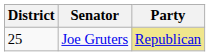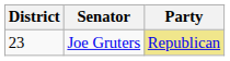Joe Gruters | District: 25 -> 23
